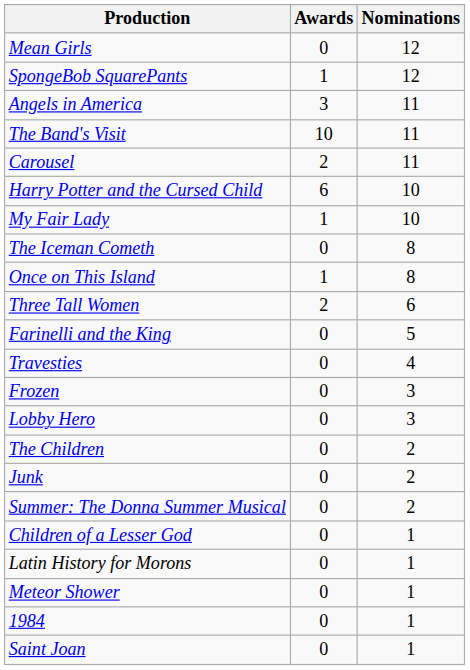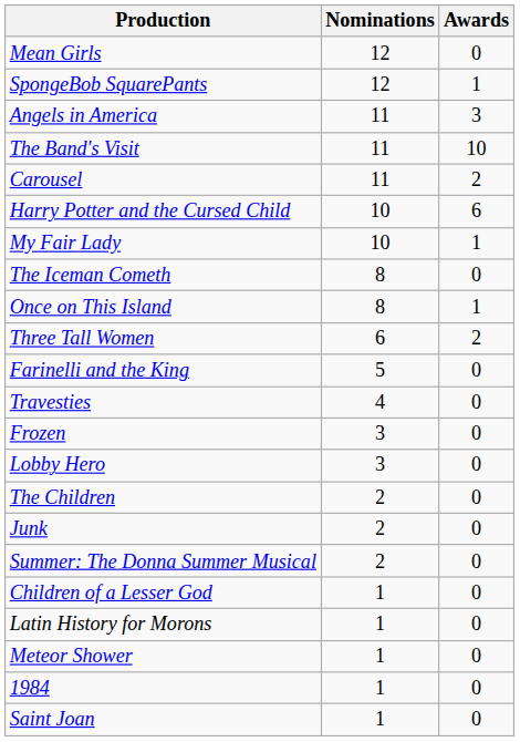columns swapped: Nominations <-> Awards
